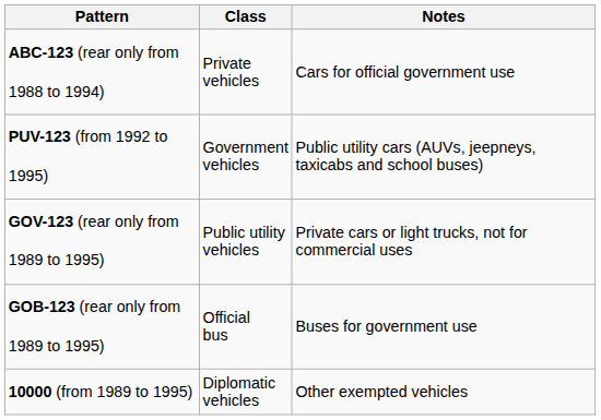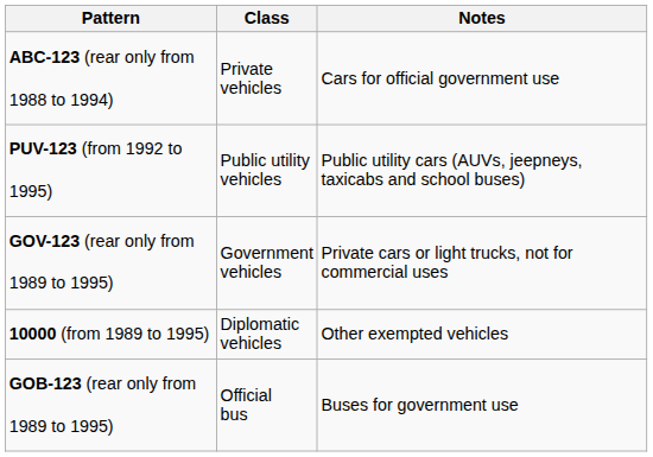PUV-123 (from 1992 to 1995) | Class: Government vehicles -> Public utility vehicles
GOV-123 (rear only from 1989 to 1995) | Class: Public utility vehicles -> Government vehicles
rows swapped: 10000 (from 1989 to 1995) <-> GOB-123 (rear only from 1989 to 1995)
